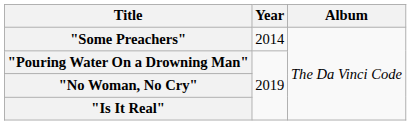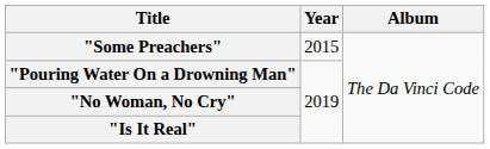"Some Preachers" | Year: 2014 -> 2015
